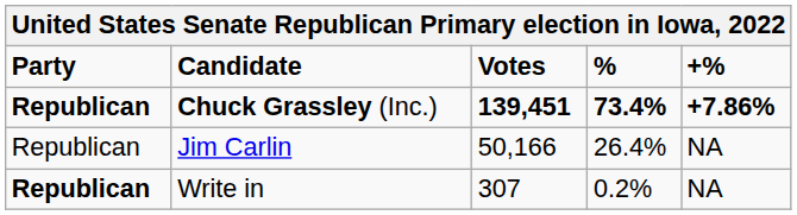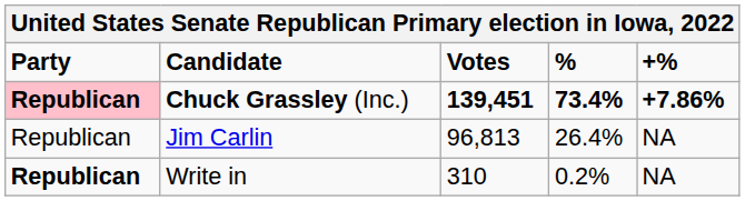Chuck Grassley (Inc.) | Party: no background -> pink background
Jim Carlin | Votes: 50,166 -> 96,813
Write in | Votes: 307 -> 310
